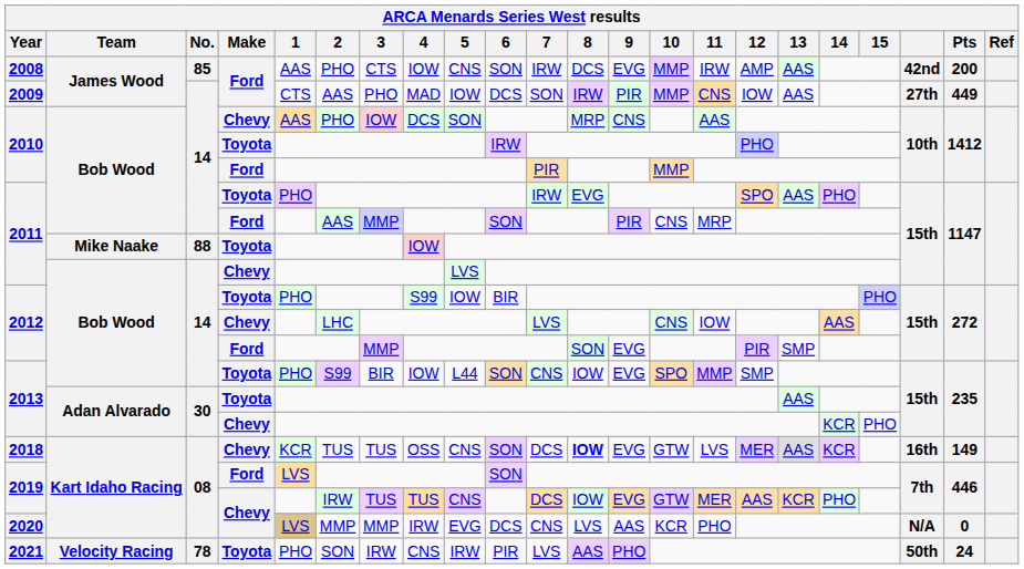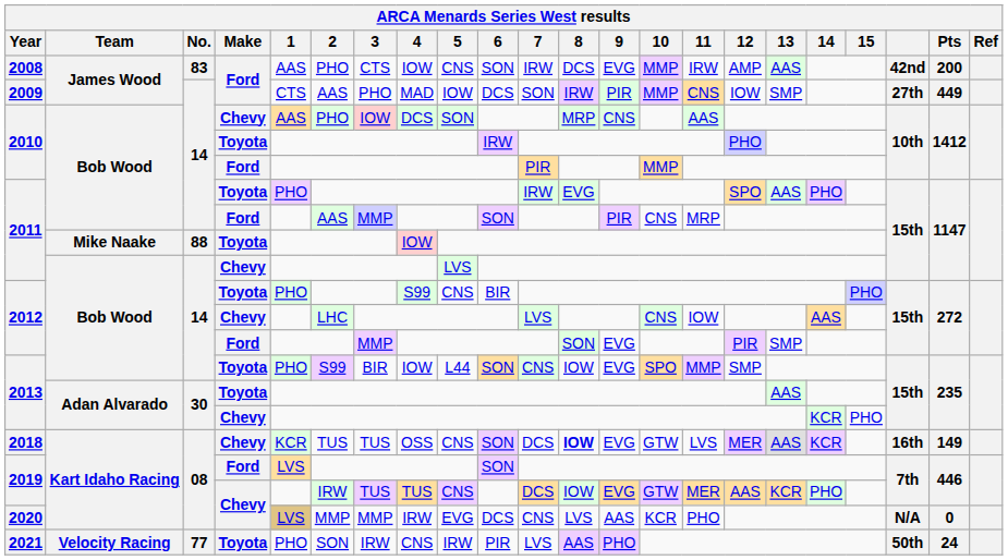2008 | No.: 85 -> 83
2009 | 13: AAS -> SMP
2012 / Toyota | 5: IOW -> CNS
2021 | No.: 78 -> 77
